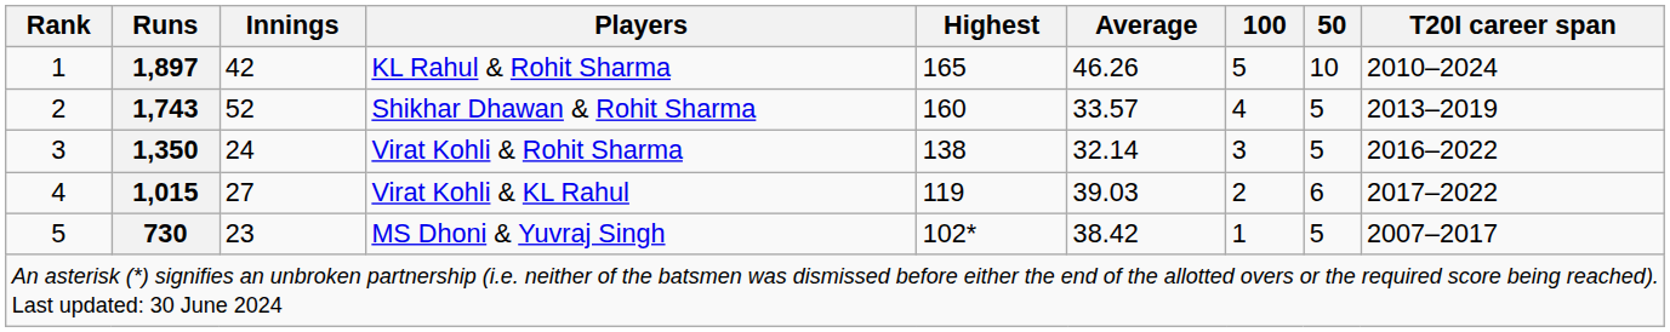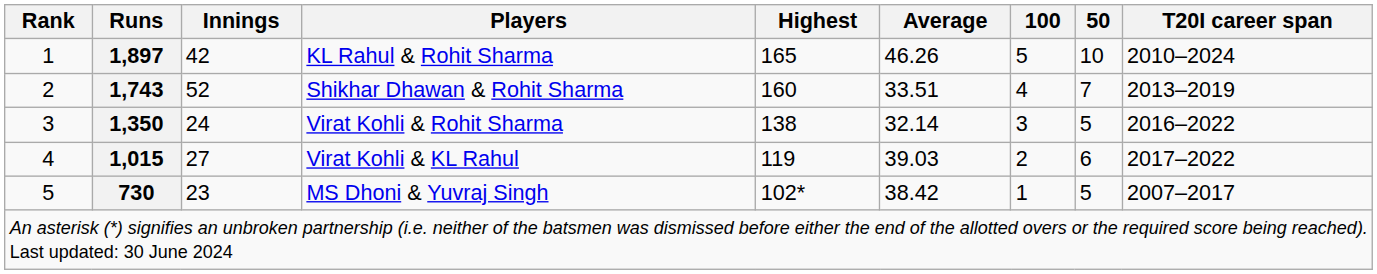Shikhar Dhawan & Rohit Sharma | Average: 33.57 -> 33.51
Shikhar Dhawan & Rohit Sharma | 50: 5 -> 7
